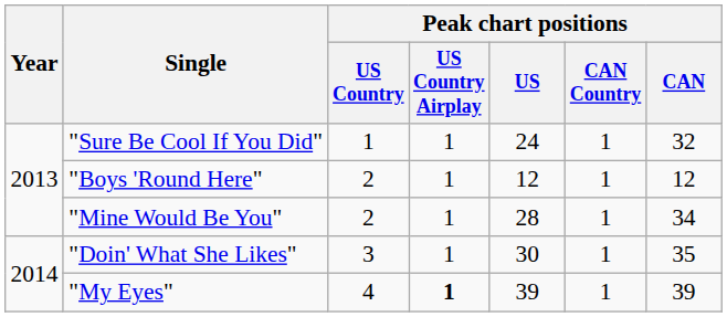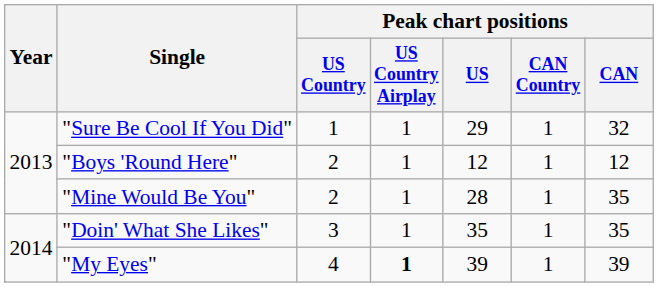"Sure Be Cool If You Did" | Peak chart positions / US: 24 -> 29
"Mine Would Be You" | Peak chart positions / CAN: 34 -> 35
"Doin' What She Likes" | Peak chart positions / US: 30 -> 35
